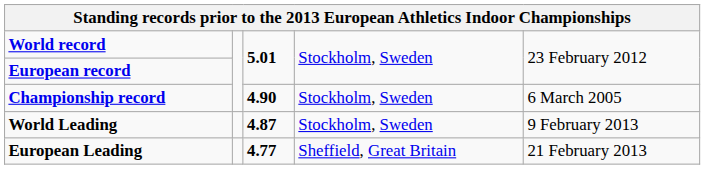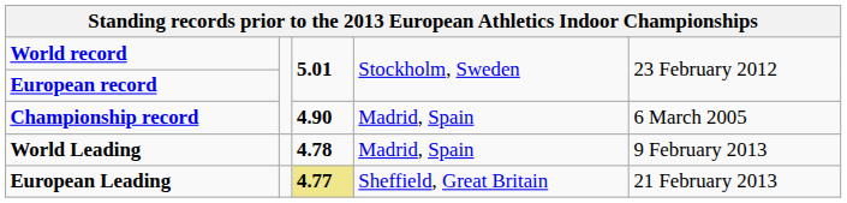Championship record | column 4: Stockholm, Sweden -> Madrid, Spain
World Leading | column 3: 4.87 -> 4.78
World Leading | column 4: Stockholm, Sweden -> Madrid, Spain
European Leading | column 3: no background -> khaki background
